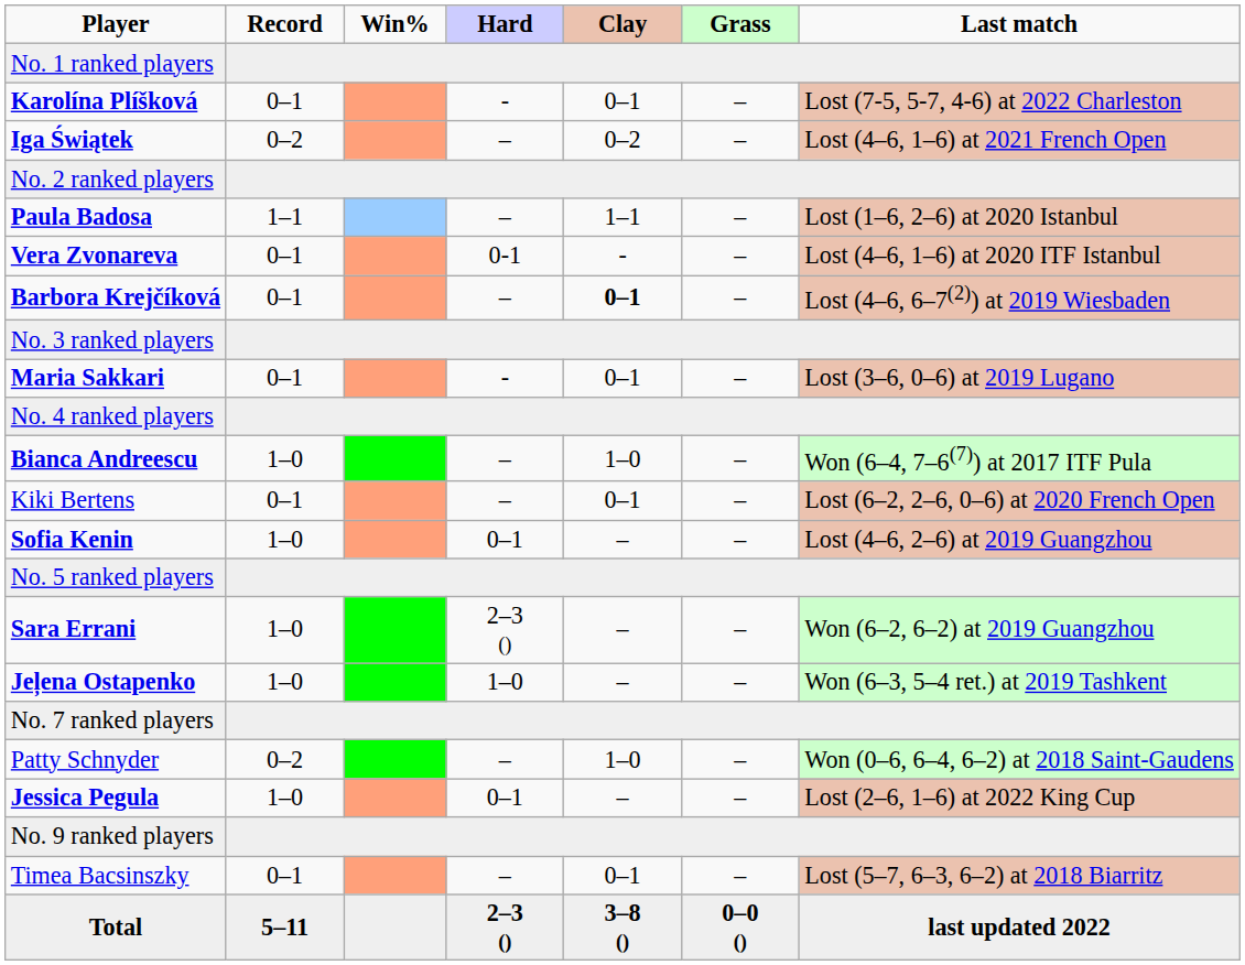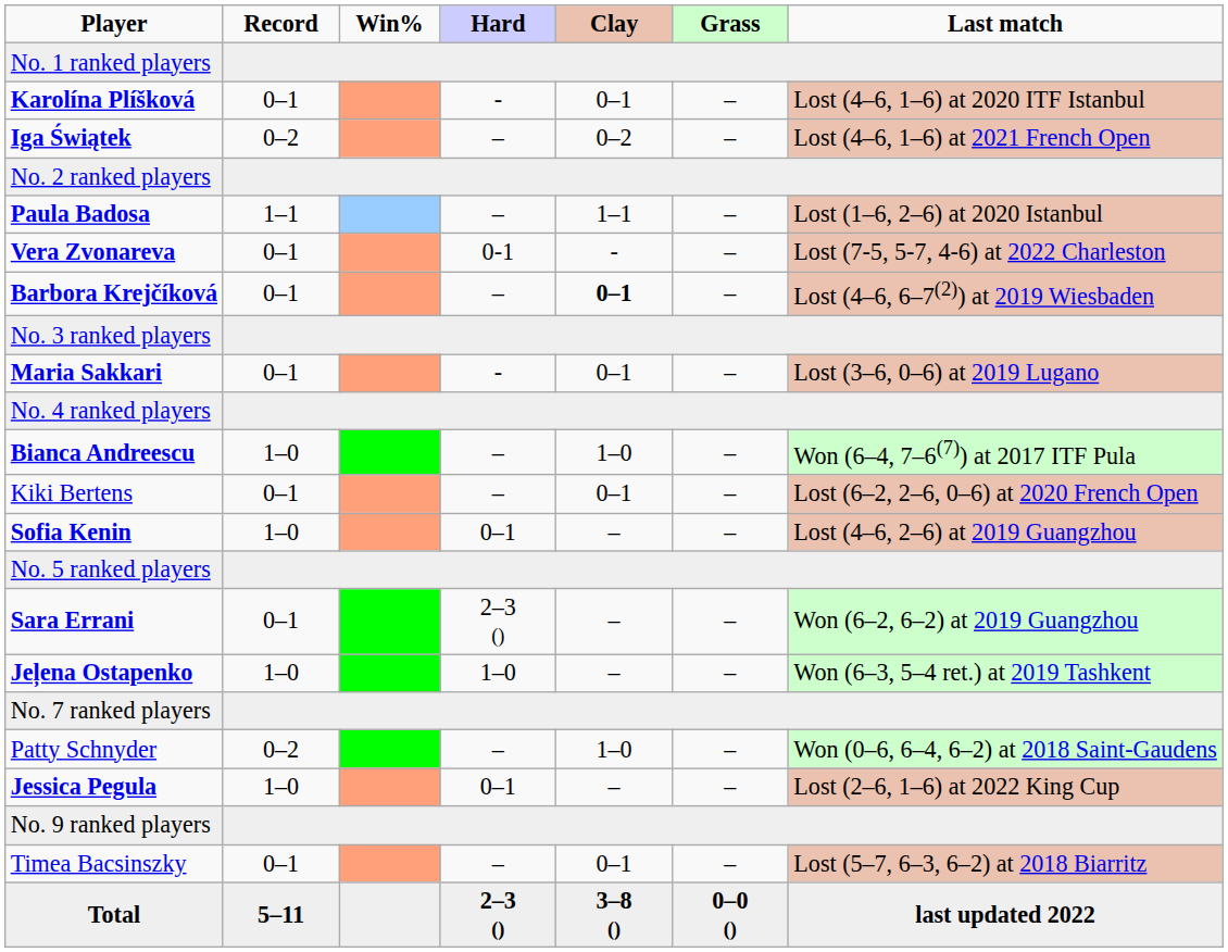Karolína Plíšková | Last match: Lost (7-5, 5-7, 4-6) at 2022 Charleston -> Lost (4–6, 1–6) at 2020 ITF Istanbul
Vera Zvonareva | Last match: Lost (4–6, 1–6) at 2020 ITF Istanbul -> Lost (7-5, 5-7, 4-6) at 2022 Charleston
Sara Errani | Record: 1–0 -> 0–1
